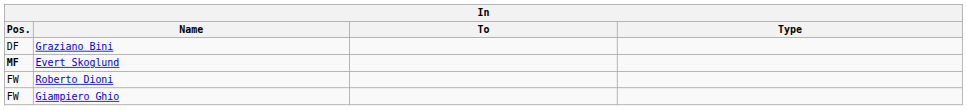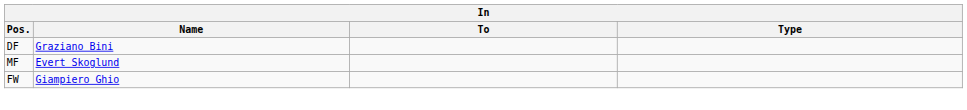Evert Skoglund | Pos.: bold -> normal
- row: FW | Roberto Dioni
